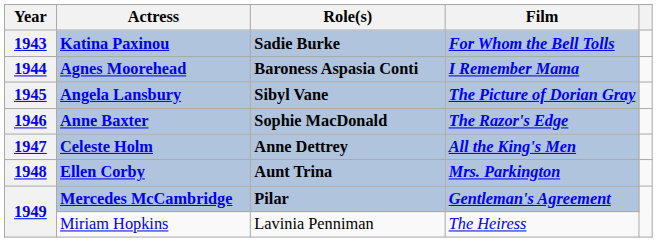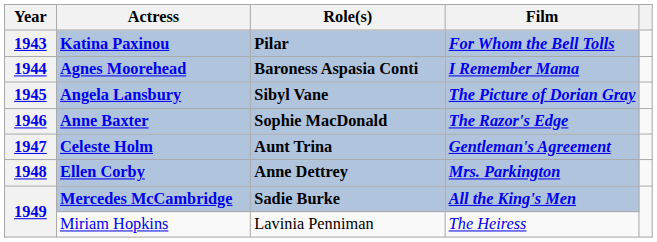Katina Paxinou | Role(s): Sadie Burke -> Pilar
Celeste Holm | Role(s): Anne Dettrey -> Aunt Trina
Celeste Holm | Film: All the King's Men -> Gentleman's Agreement
Ellen Corby | Role(s): Aunt Trina -> Anne Dettrey
Mercedes McCambridge | Role(s): Pilar -> Sadie Burke
Mercedes McCambridge | Film: Gentleman's Agreement -> All the King's Men
